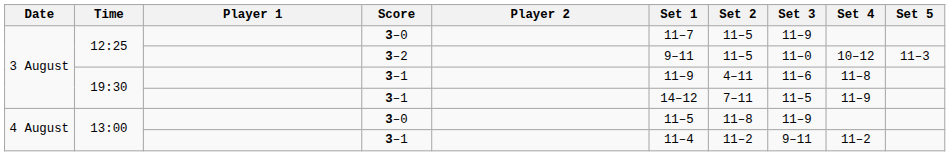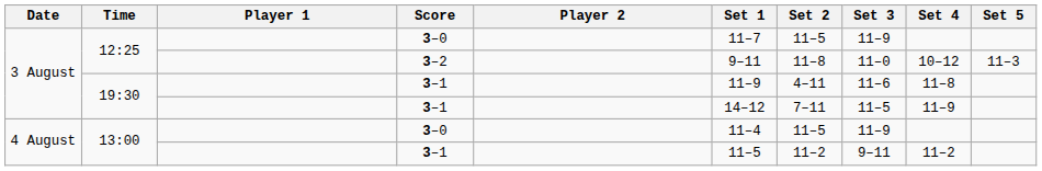12:25 / 3–2 | Set 2: 11–5 -> 11–8
13:00 / 3–0 | Set 1: 11–5 -> 11–4
13:00 / 3–0 | Set 2: 11–8 -> 11–5
13:00 / 3–1 | Set 1: 11–4 -> 11–5
